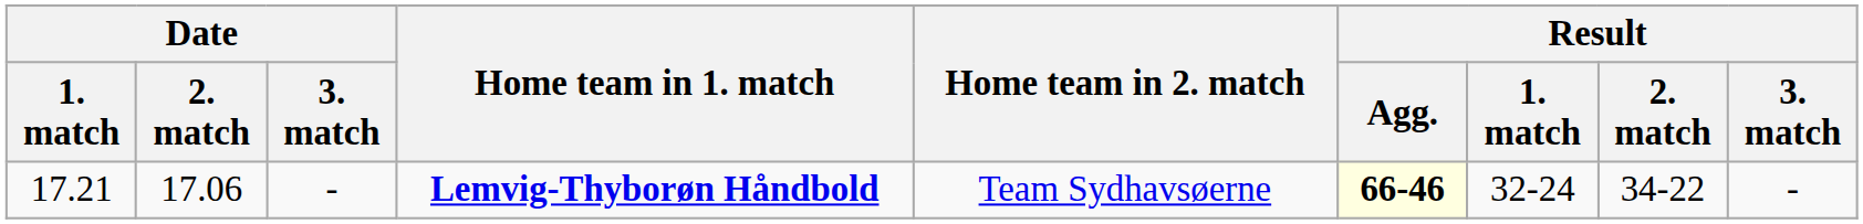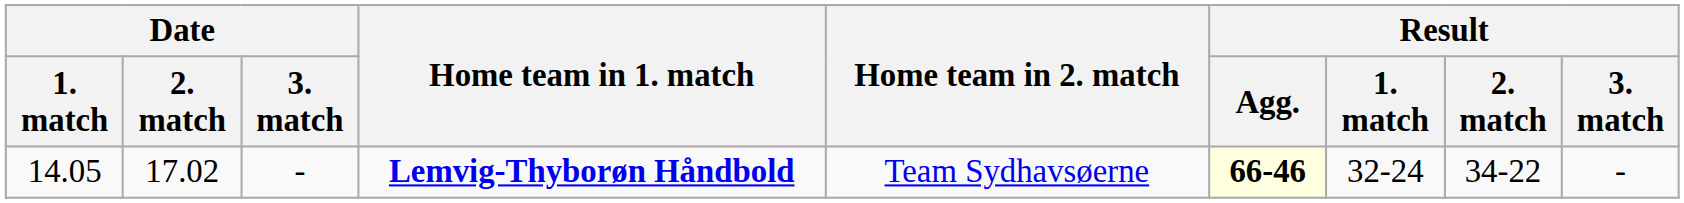Lemvig-Thyborøn Håndbold | Date / 1. match: 17.21 -> 14.05
Lemvig-Thyborøn Håndbold | Date / 2. match: 17.06 -> 17.02
